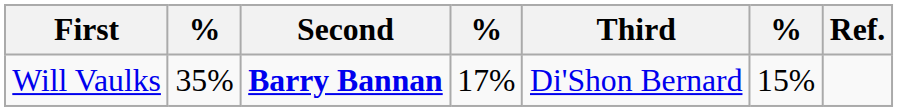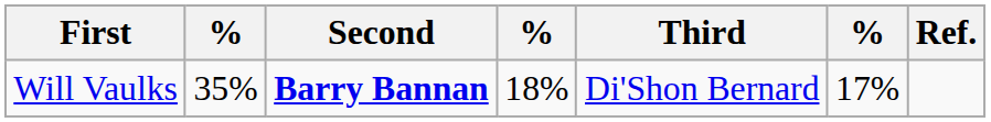Will Vaulks | column 4: 17% -> 18%
Will Vaulks | column 6: 15% -> 17%
